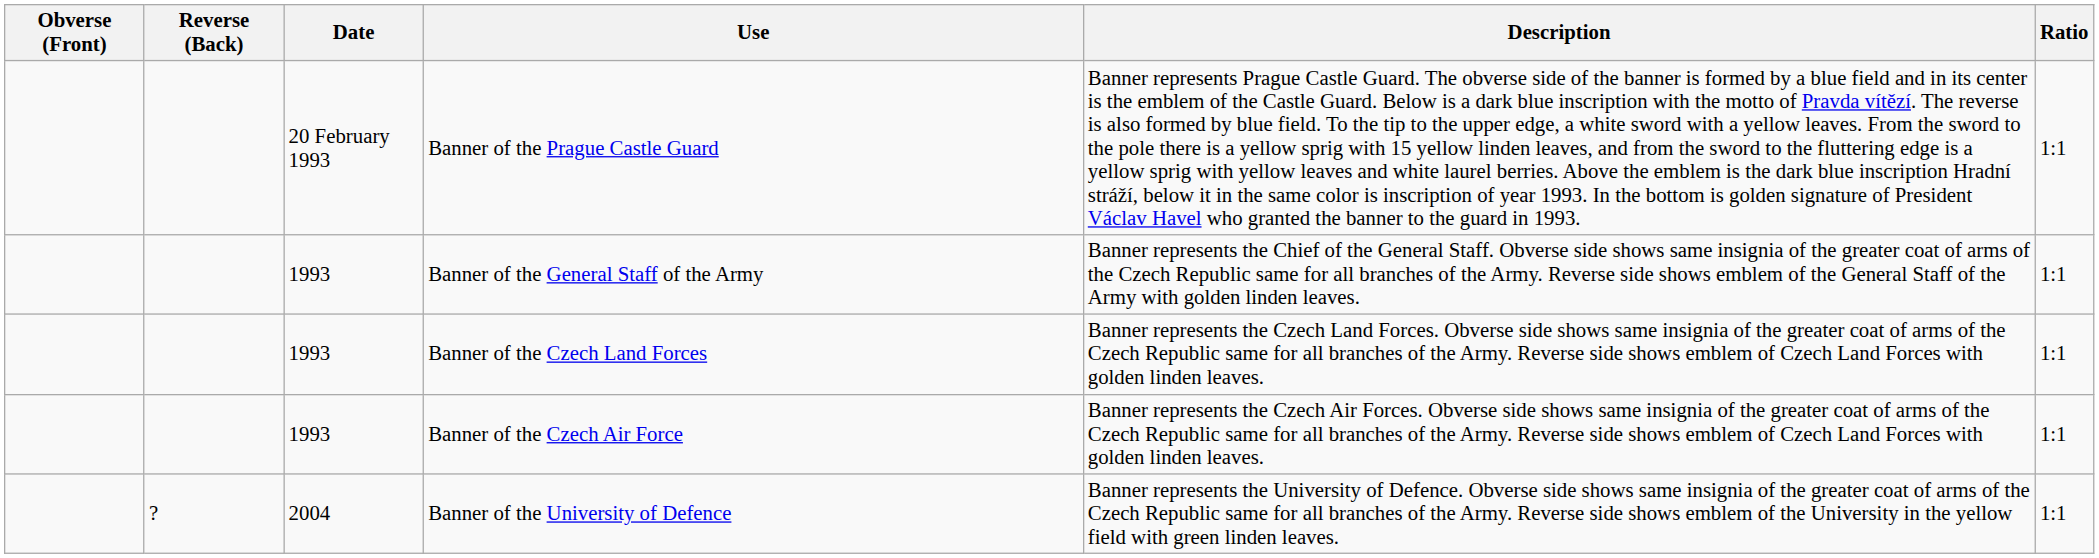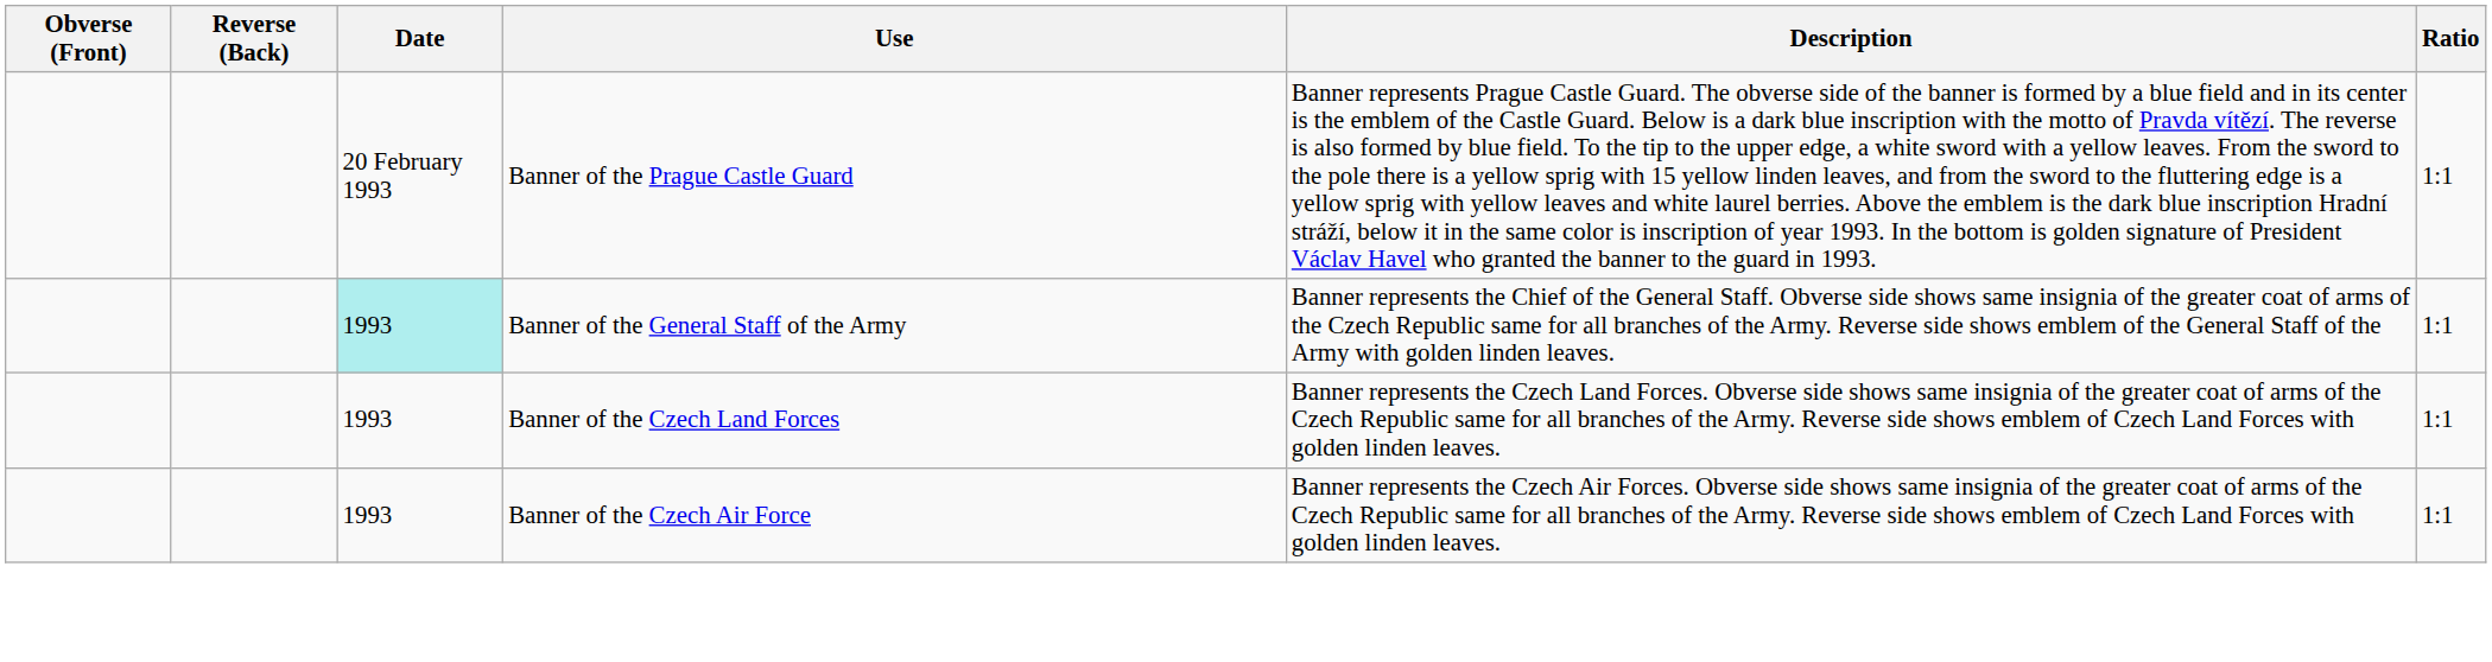Banner of the General Staff of the Army | Date: no background -> paleturquoise background
- row: ? | 2004 | Banner of the University of Defence | Banner represents the University of Defence. Obverse side shows same insignia of the greater coat of arms of the Czech Republic same for all branches of the Army. Reverse side shows emblem of the University in the yellow field with green linden leaves. | 1:1
